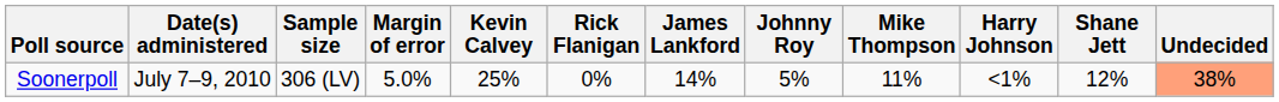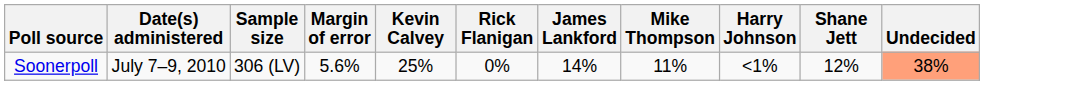- column: Johnny Roy | 5%
Soonerpoll | Margin of error: 5.0% -> 5.6%
